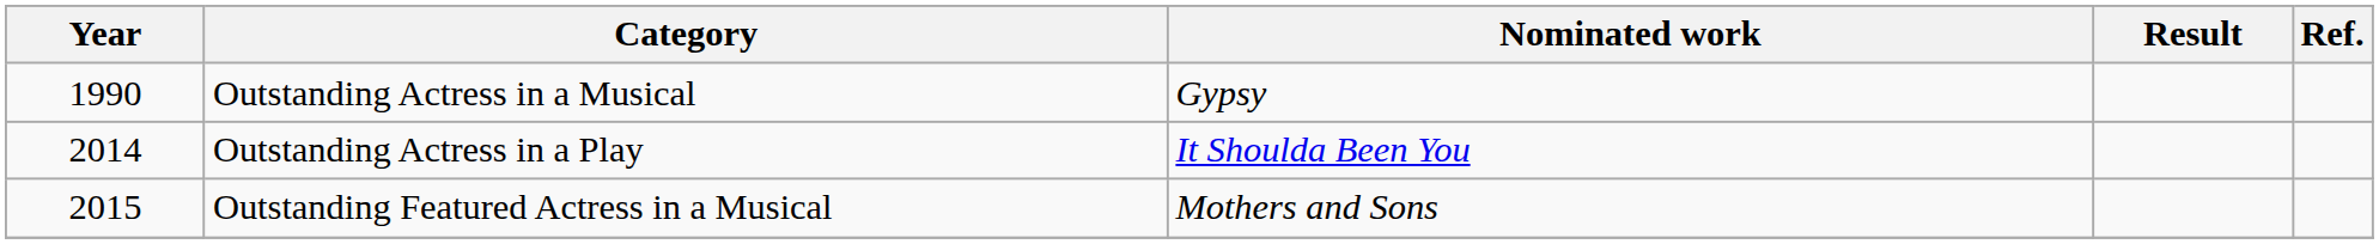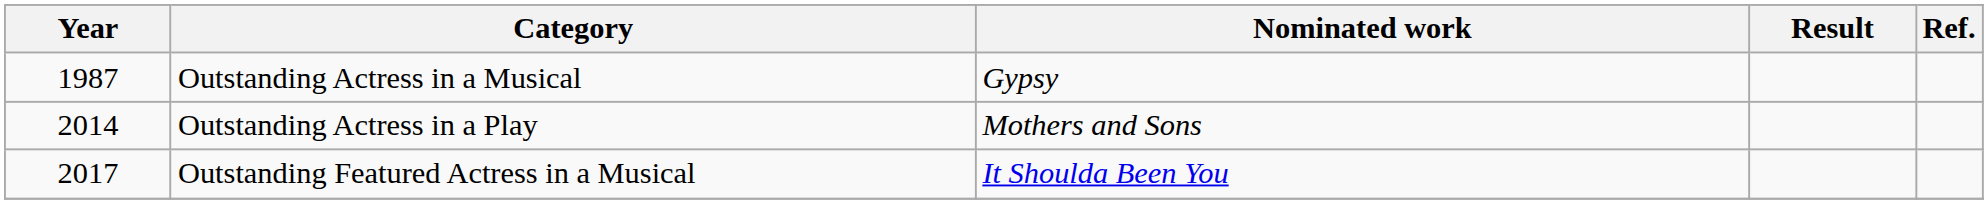Outstanding Actress in a Musical | Year: 1990 -> 1987
Outstanding Actress in a Play | Nominated work: It Shoulda Been You -> Mothers and Sons
Outstanding Featured Actress in a Musical | Year: 2015 -> 2017
Outstanding Featured Actress in a Musical | Nominated work: Mothers and Sons -> It Shoulda Been You
